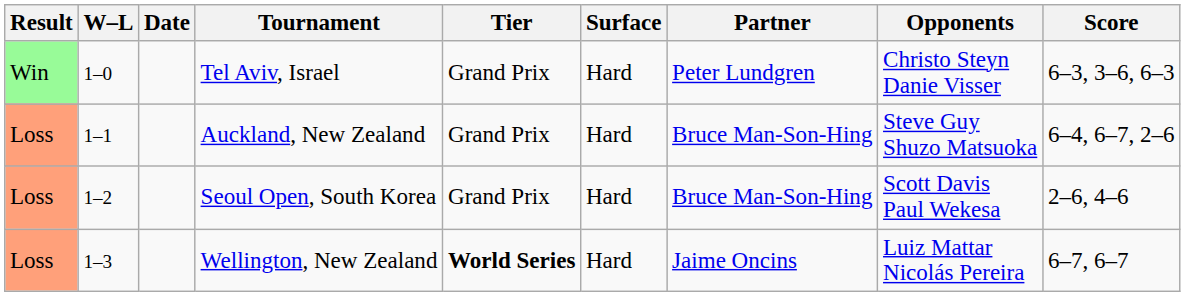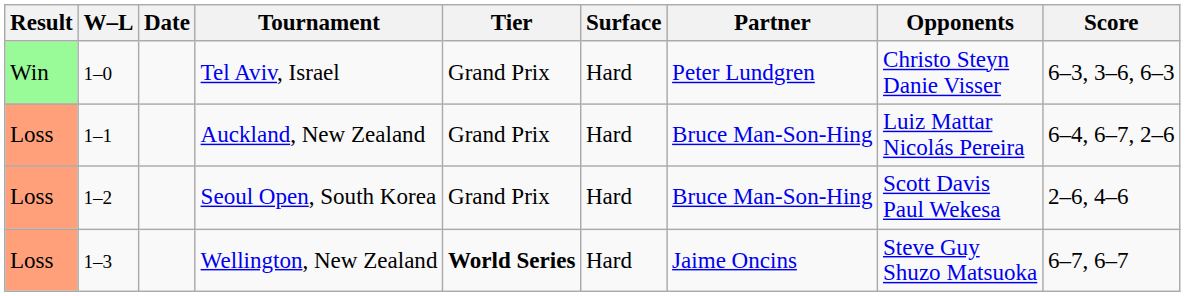Auckland, New Zealand | Opponents: Steve Guy Shuzo Matsuoka -> Luiz Mattar Nicolás Pereira
Wellington, New Zealand | Opponents: Luiz Mattar Nicolás Pereira -> Steve Guy Shuzo Matsuoka
